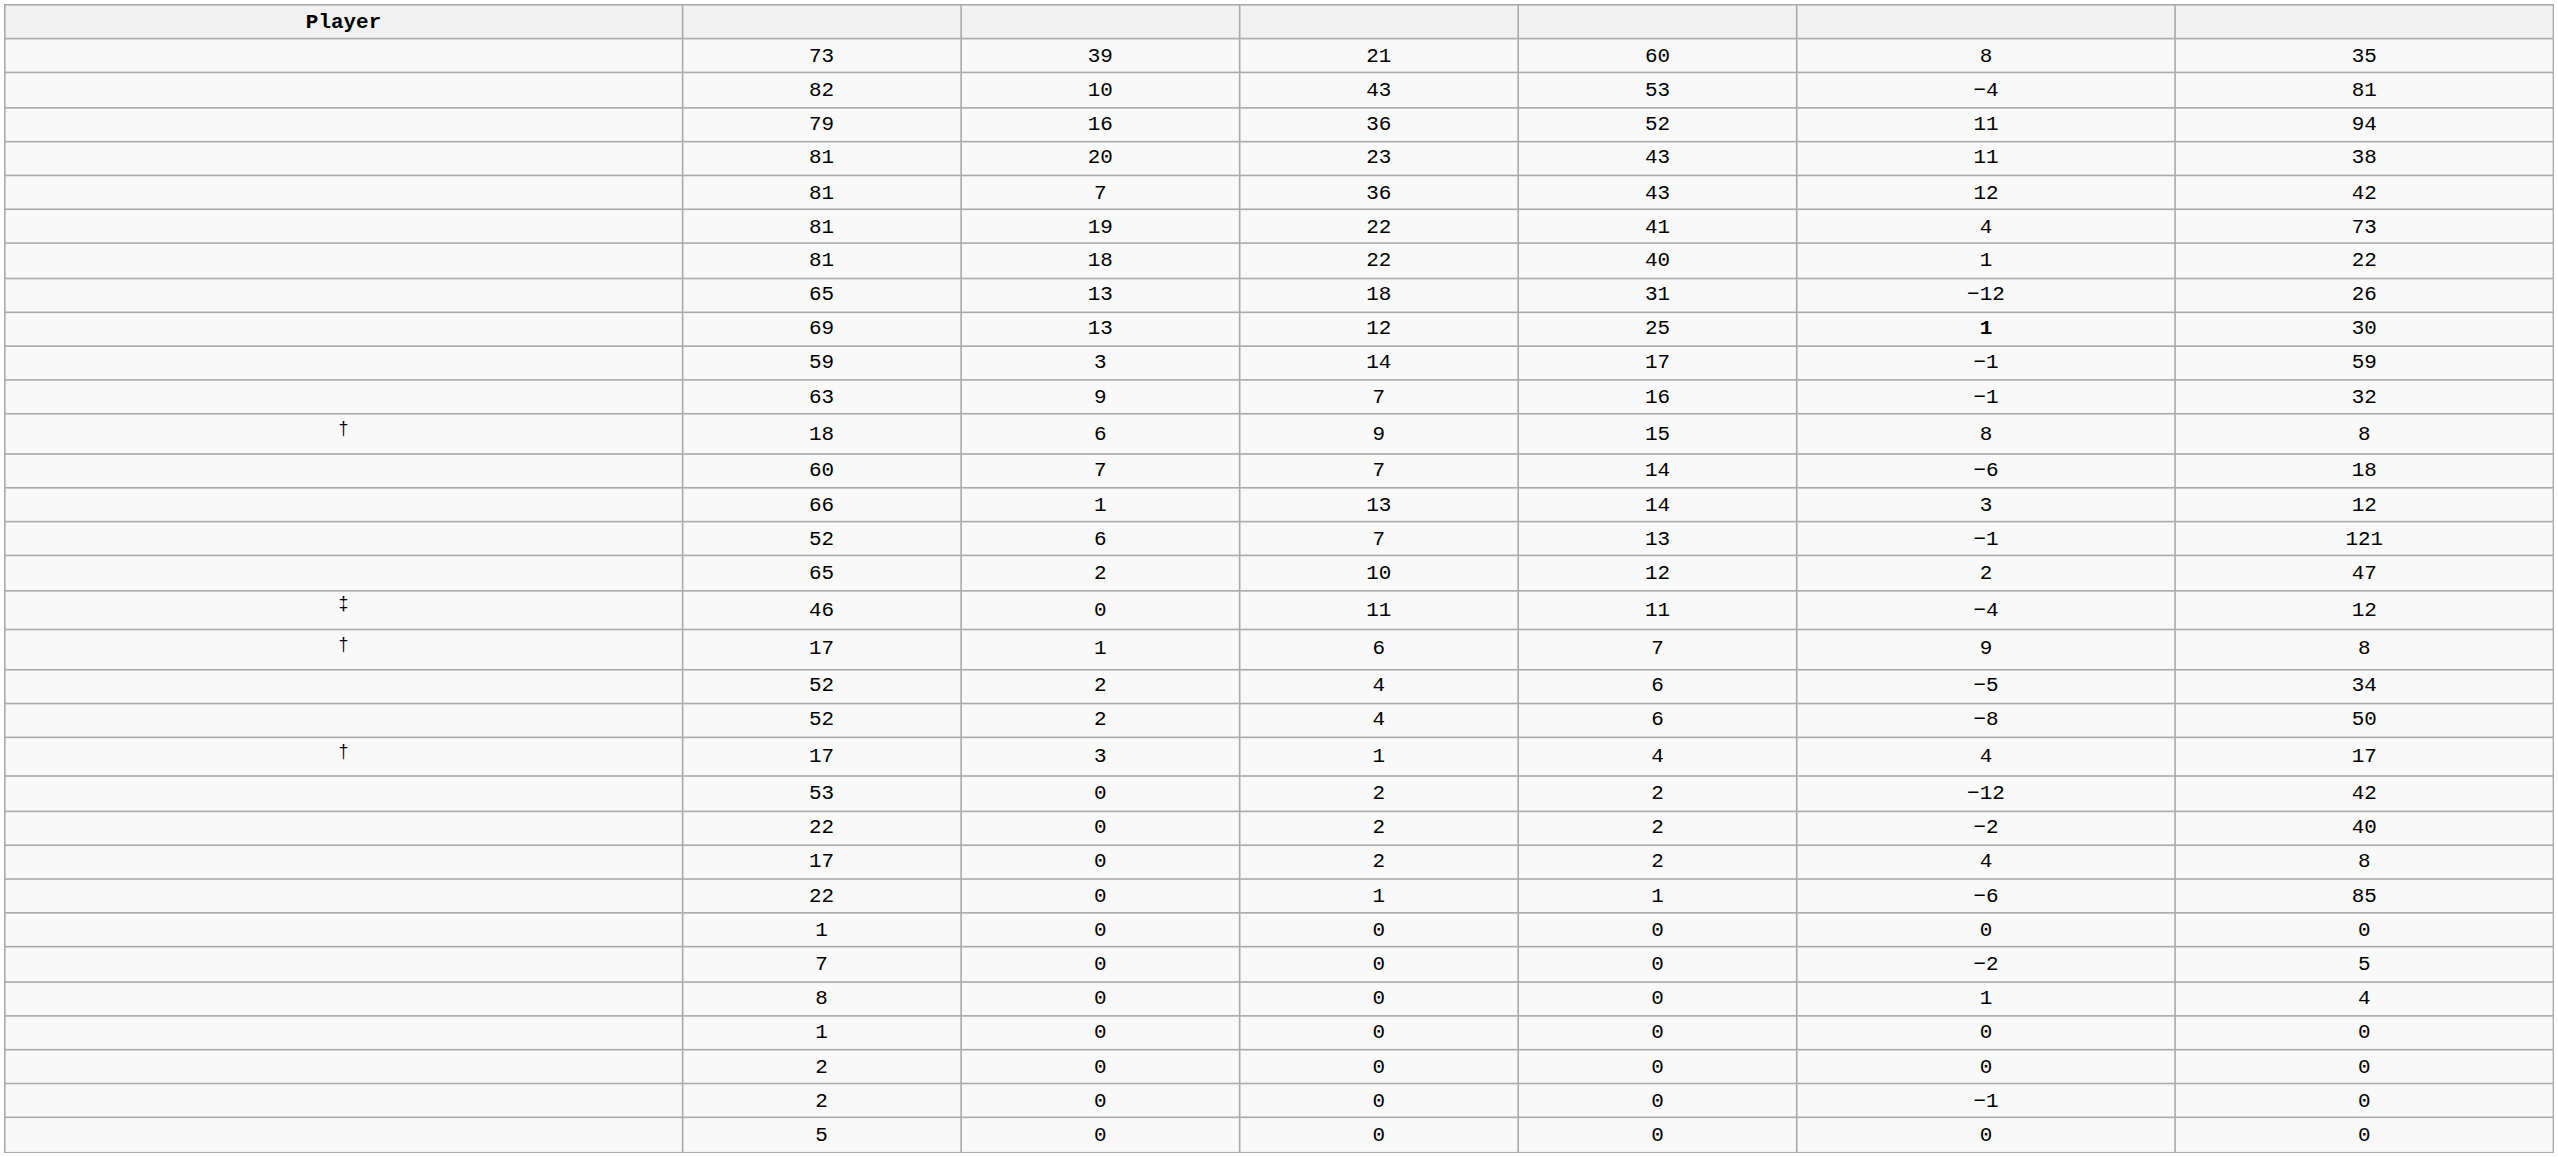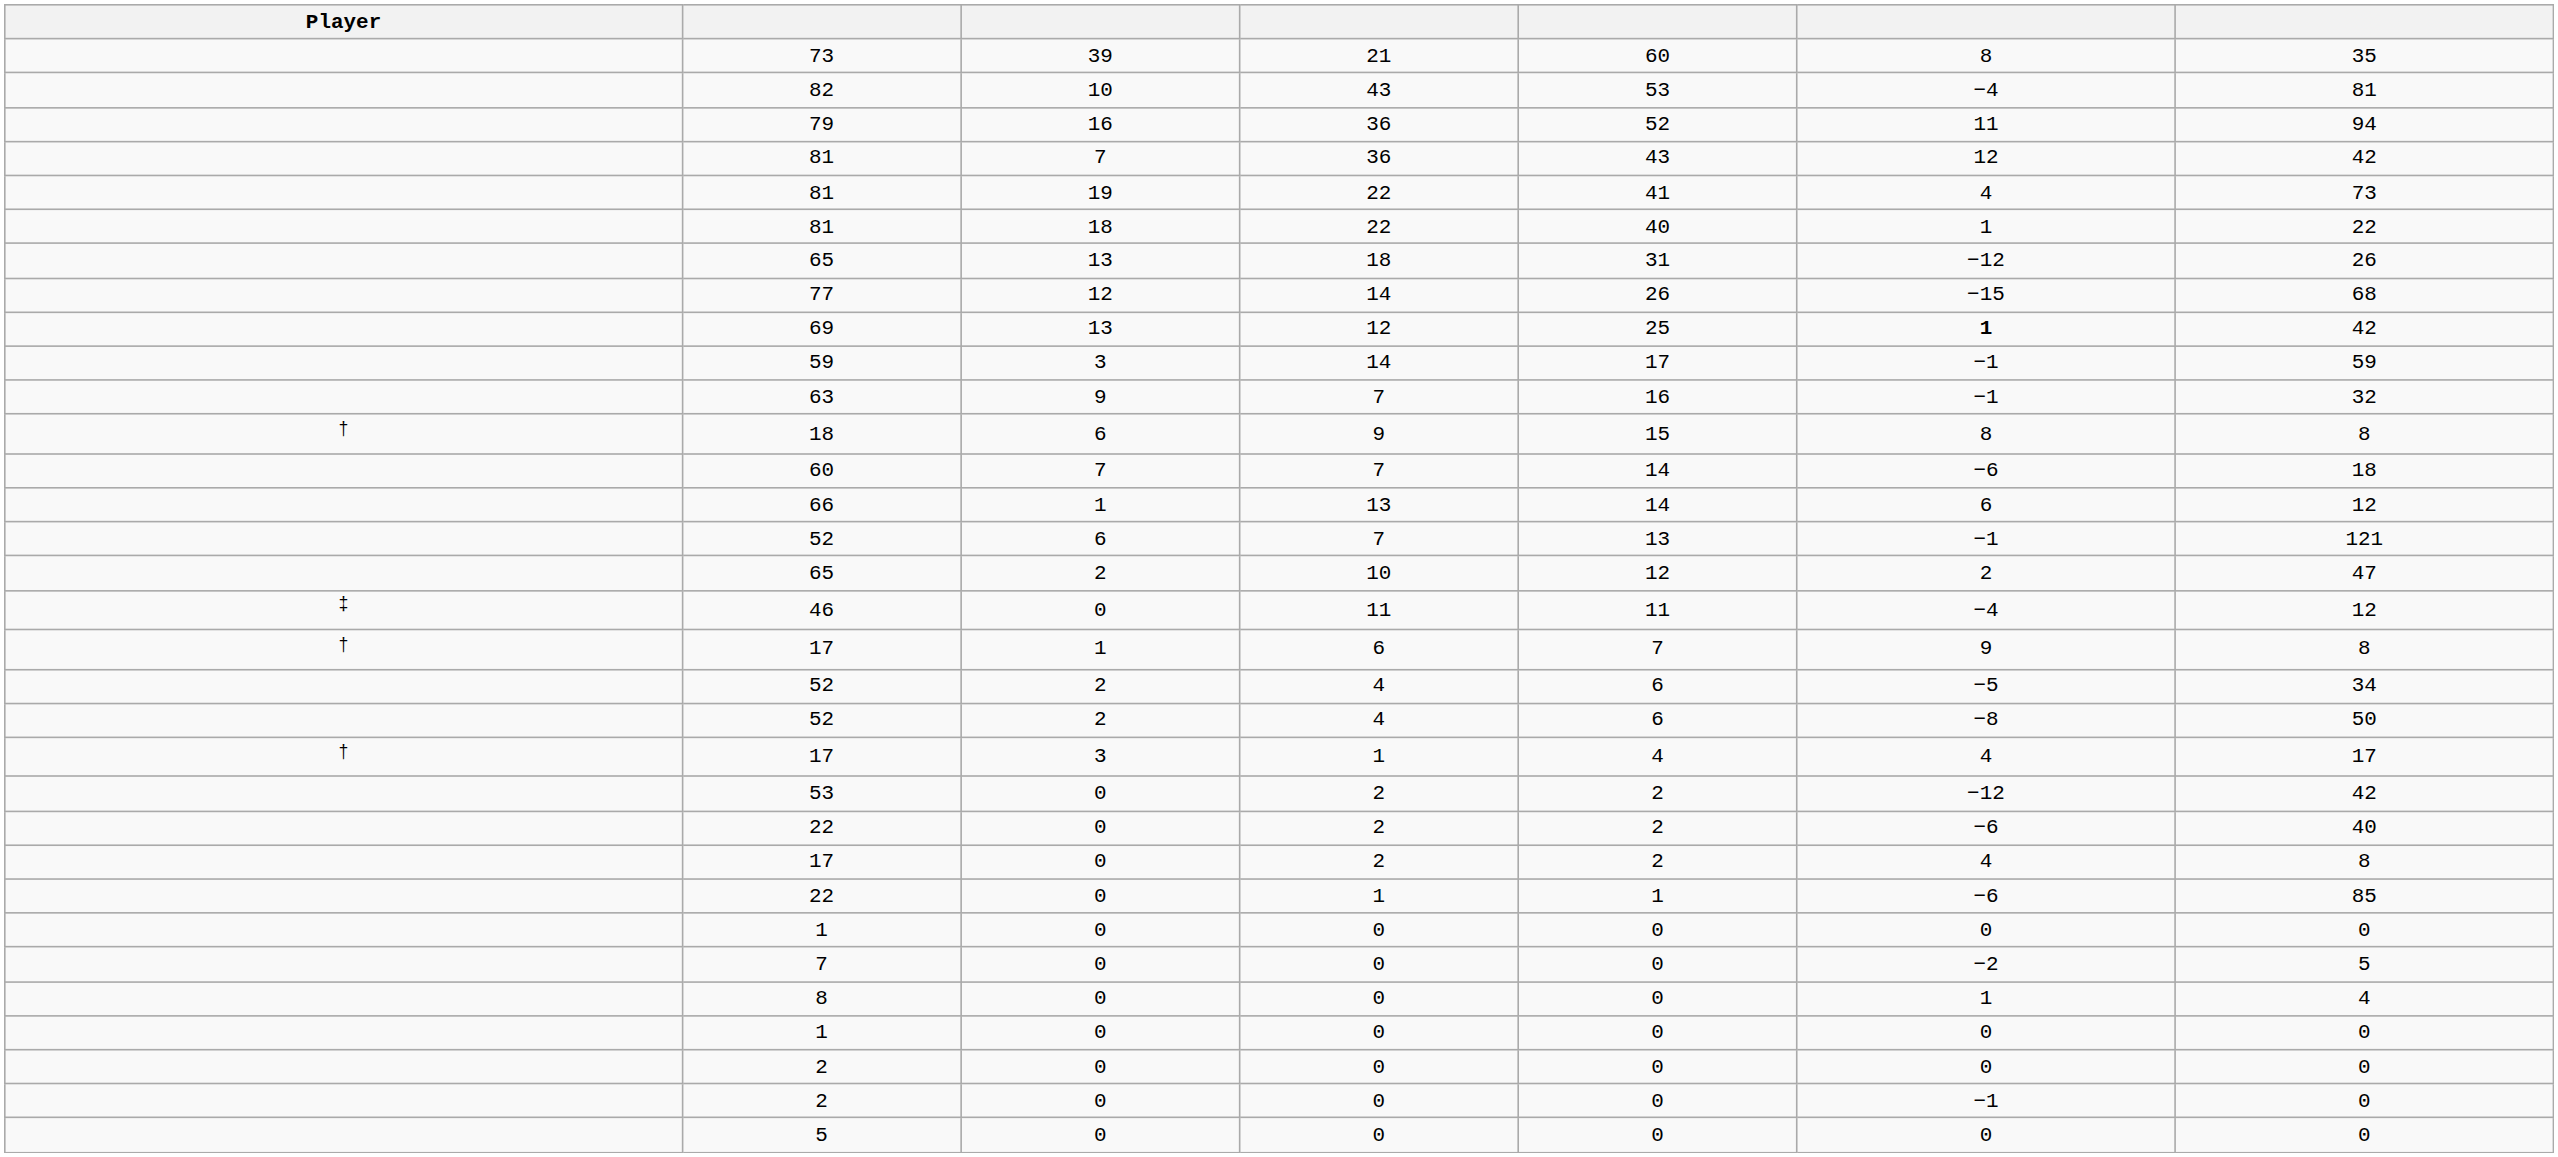- row: 81 | 20 | 23 | 43 | 11 | 38
+ row: 77 | 12 | 14 | 26 | −15 | 68
69 | column 7: 30 -> 42
66 | column 6: 3 -> 6
22 / 2 | column 6: −2 -> −6
